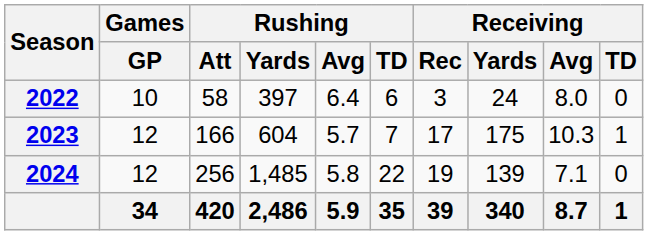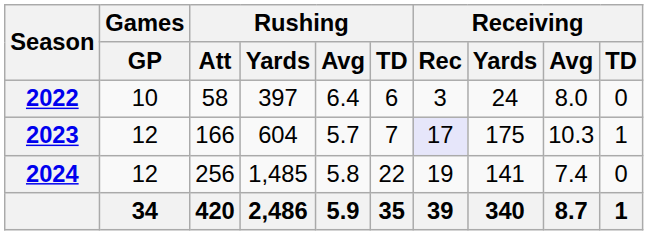2023 | Receiving / Rec: no background -> lavender background
2024 | Receiving / Yards: 139 -> 141
2024 | Receiving / Avg: 7.1 -> 7.4
